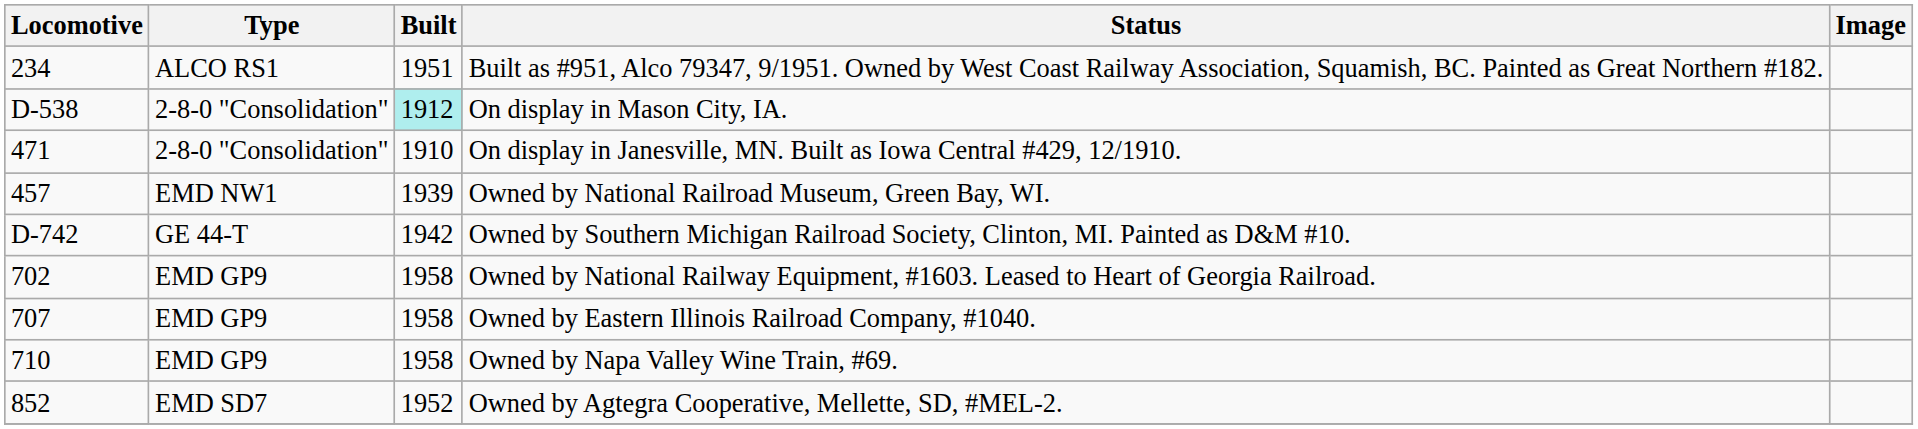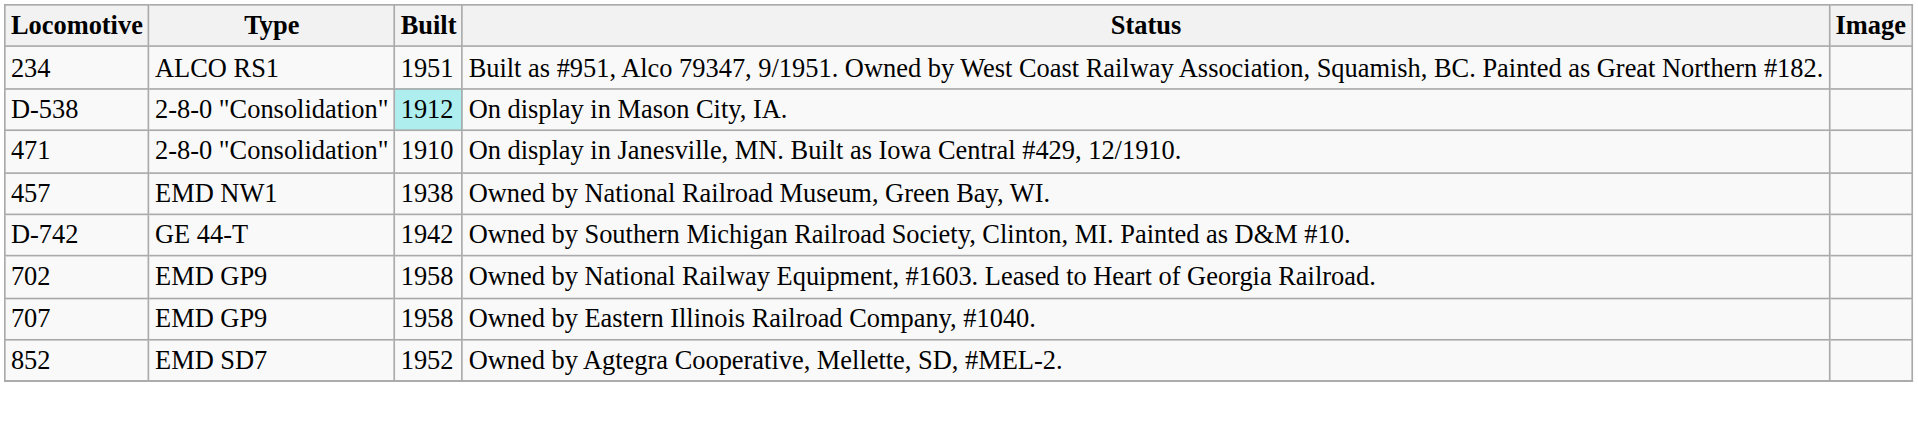Owned by National Railroad Museum, Green Bay, WI. | Built: 1939 -> 1938
- row: 710 | EMD GP9 | 1958 | Owned by Napa Valley Wine Train, #69.
